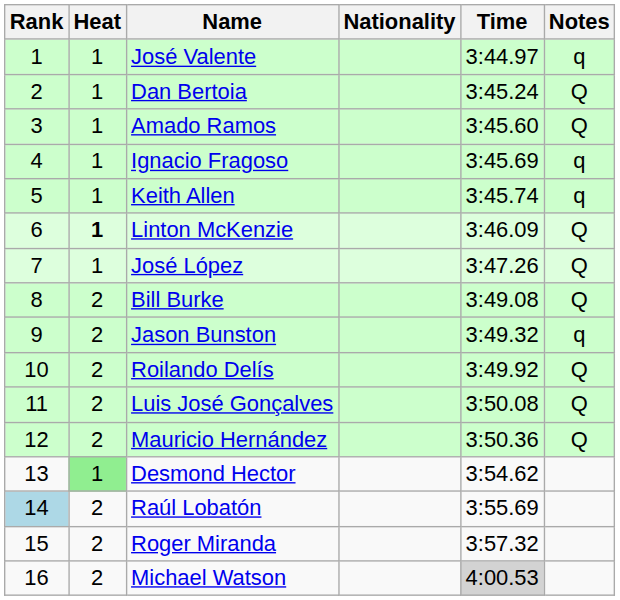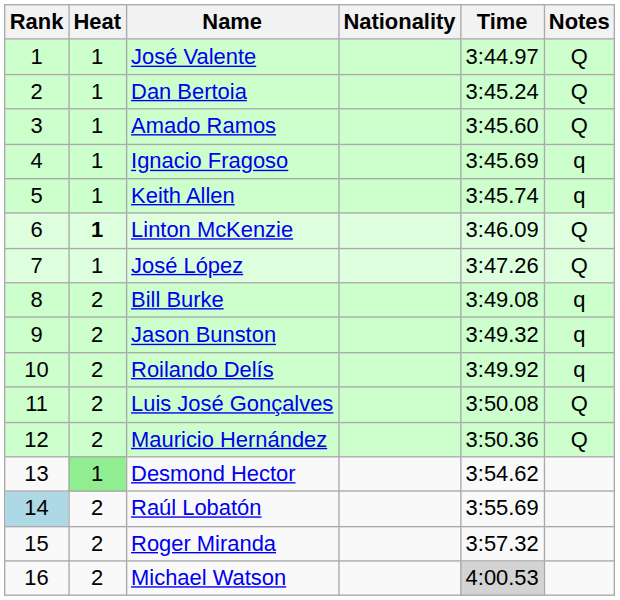José Valente | Notes: q -> Q
Bill Burke | Notes: Q -> q
Roilando Delís | Notes: Q -> q
